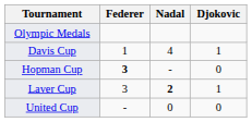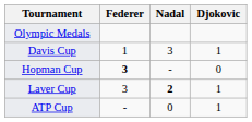Davis Cup | Nadal: 4 -> 3
+ row: ATP Cup | - | 0 | 1
- row: United Cup | - | 0 | 0
